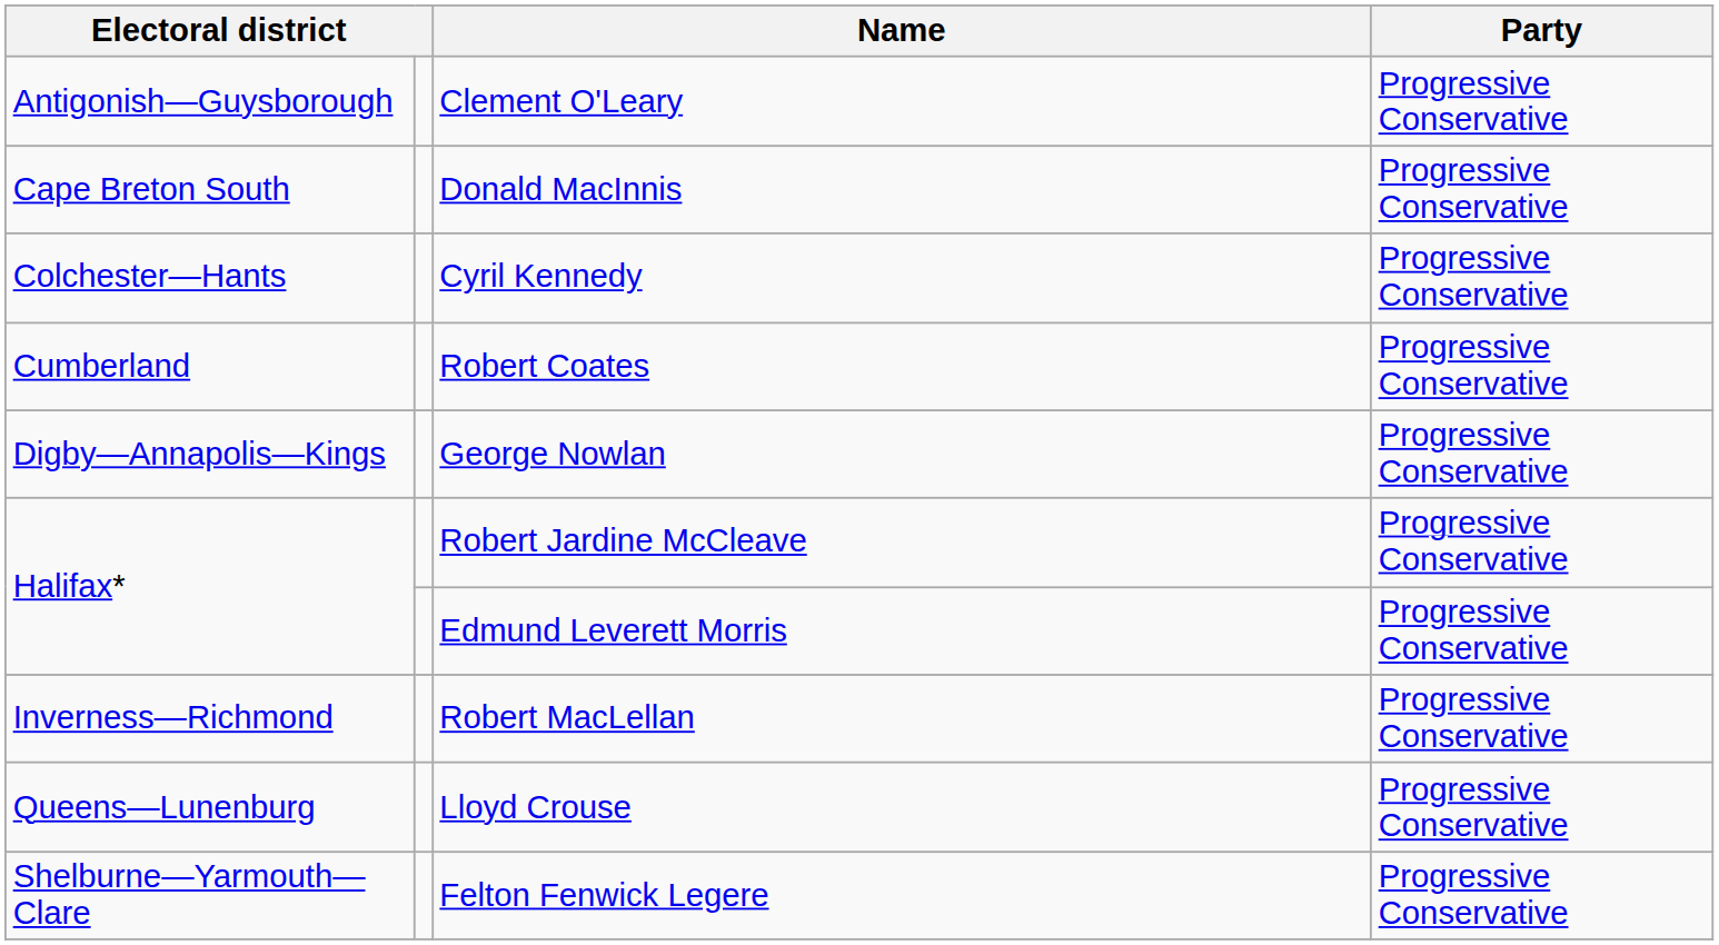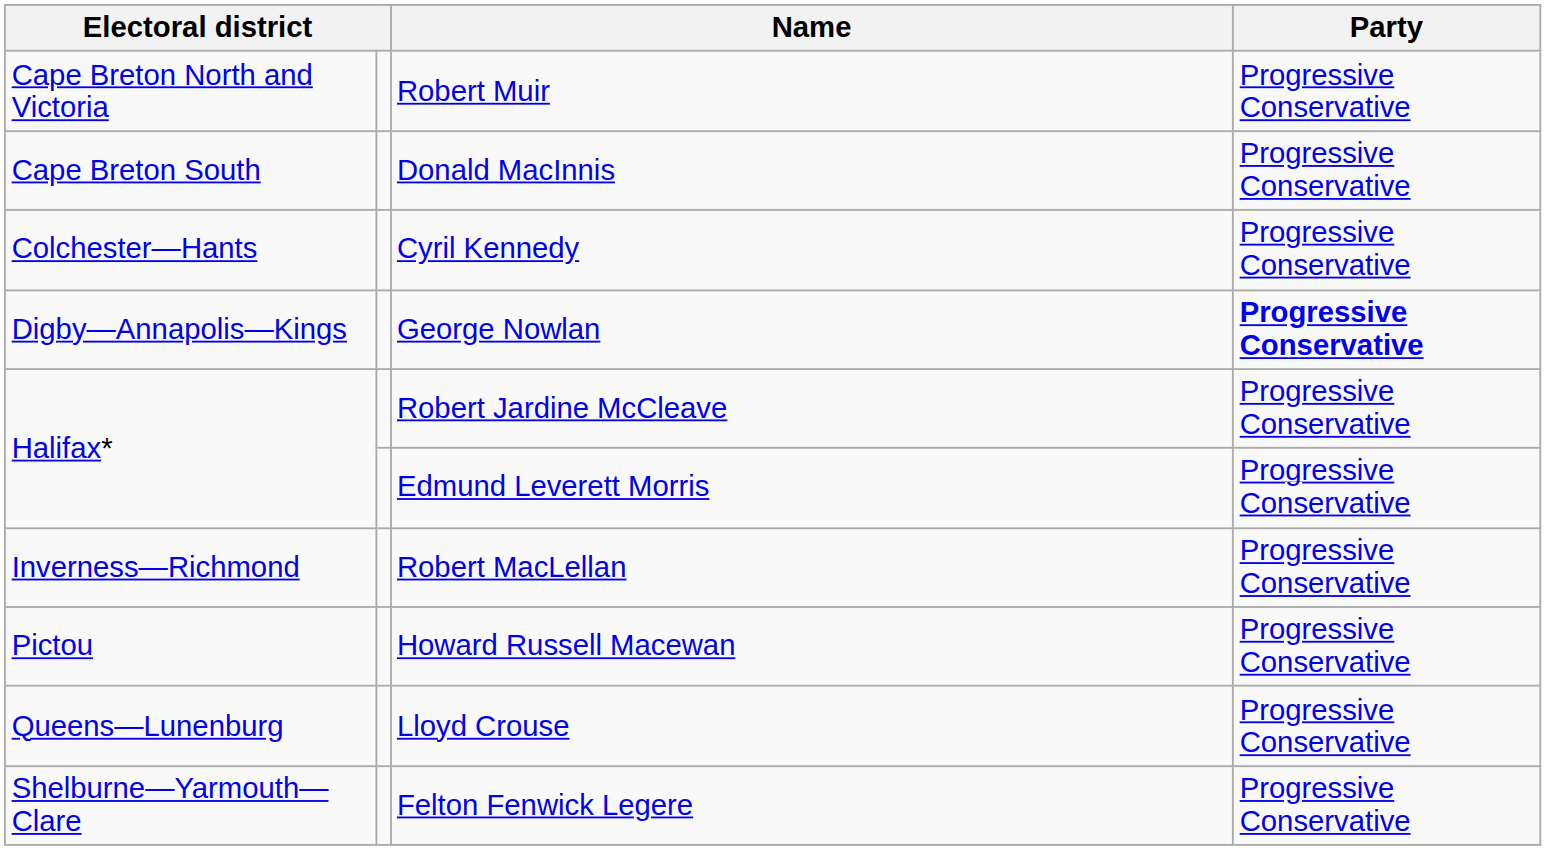- row: Antigonish—Guysborough | Clement O'Leary | Progressive Conservative
+ row: Cape Breton North and Victoria | Robert Muir | Progressive Conservative
- row: Cumberland | Robert Coates | Progressive Conservative
George Nowlan | Party: normal -> bold
+ row: Pictou | Howard Russell Macewan | Progressive Conservative
